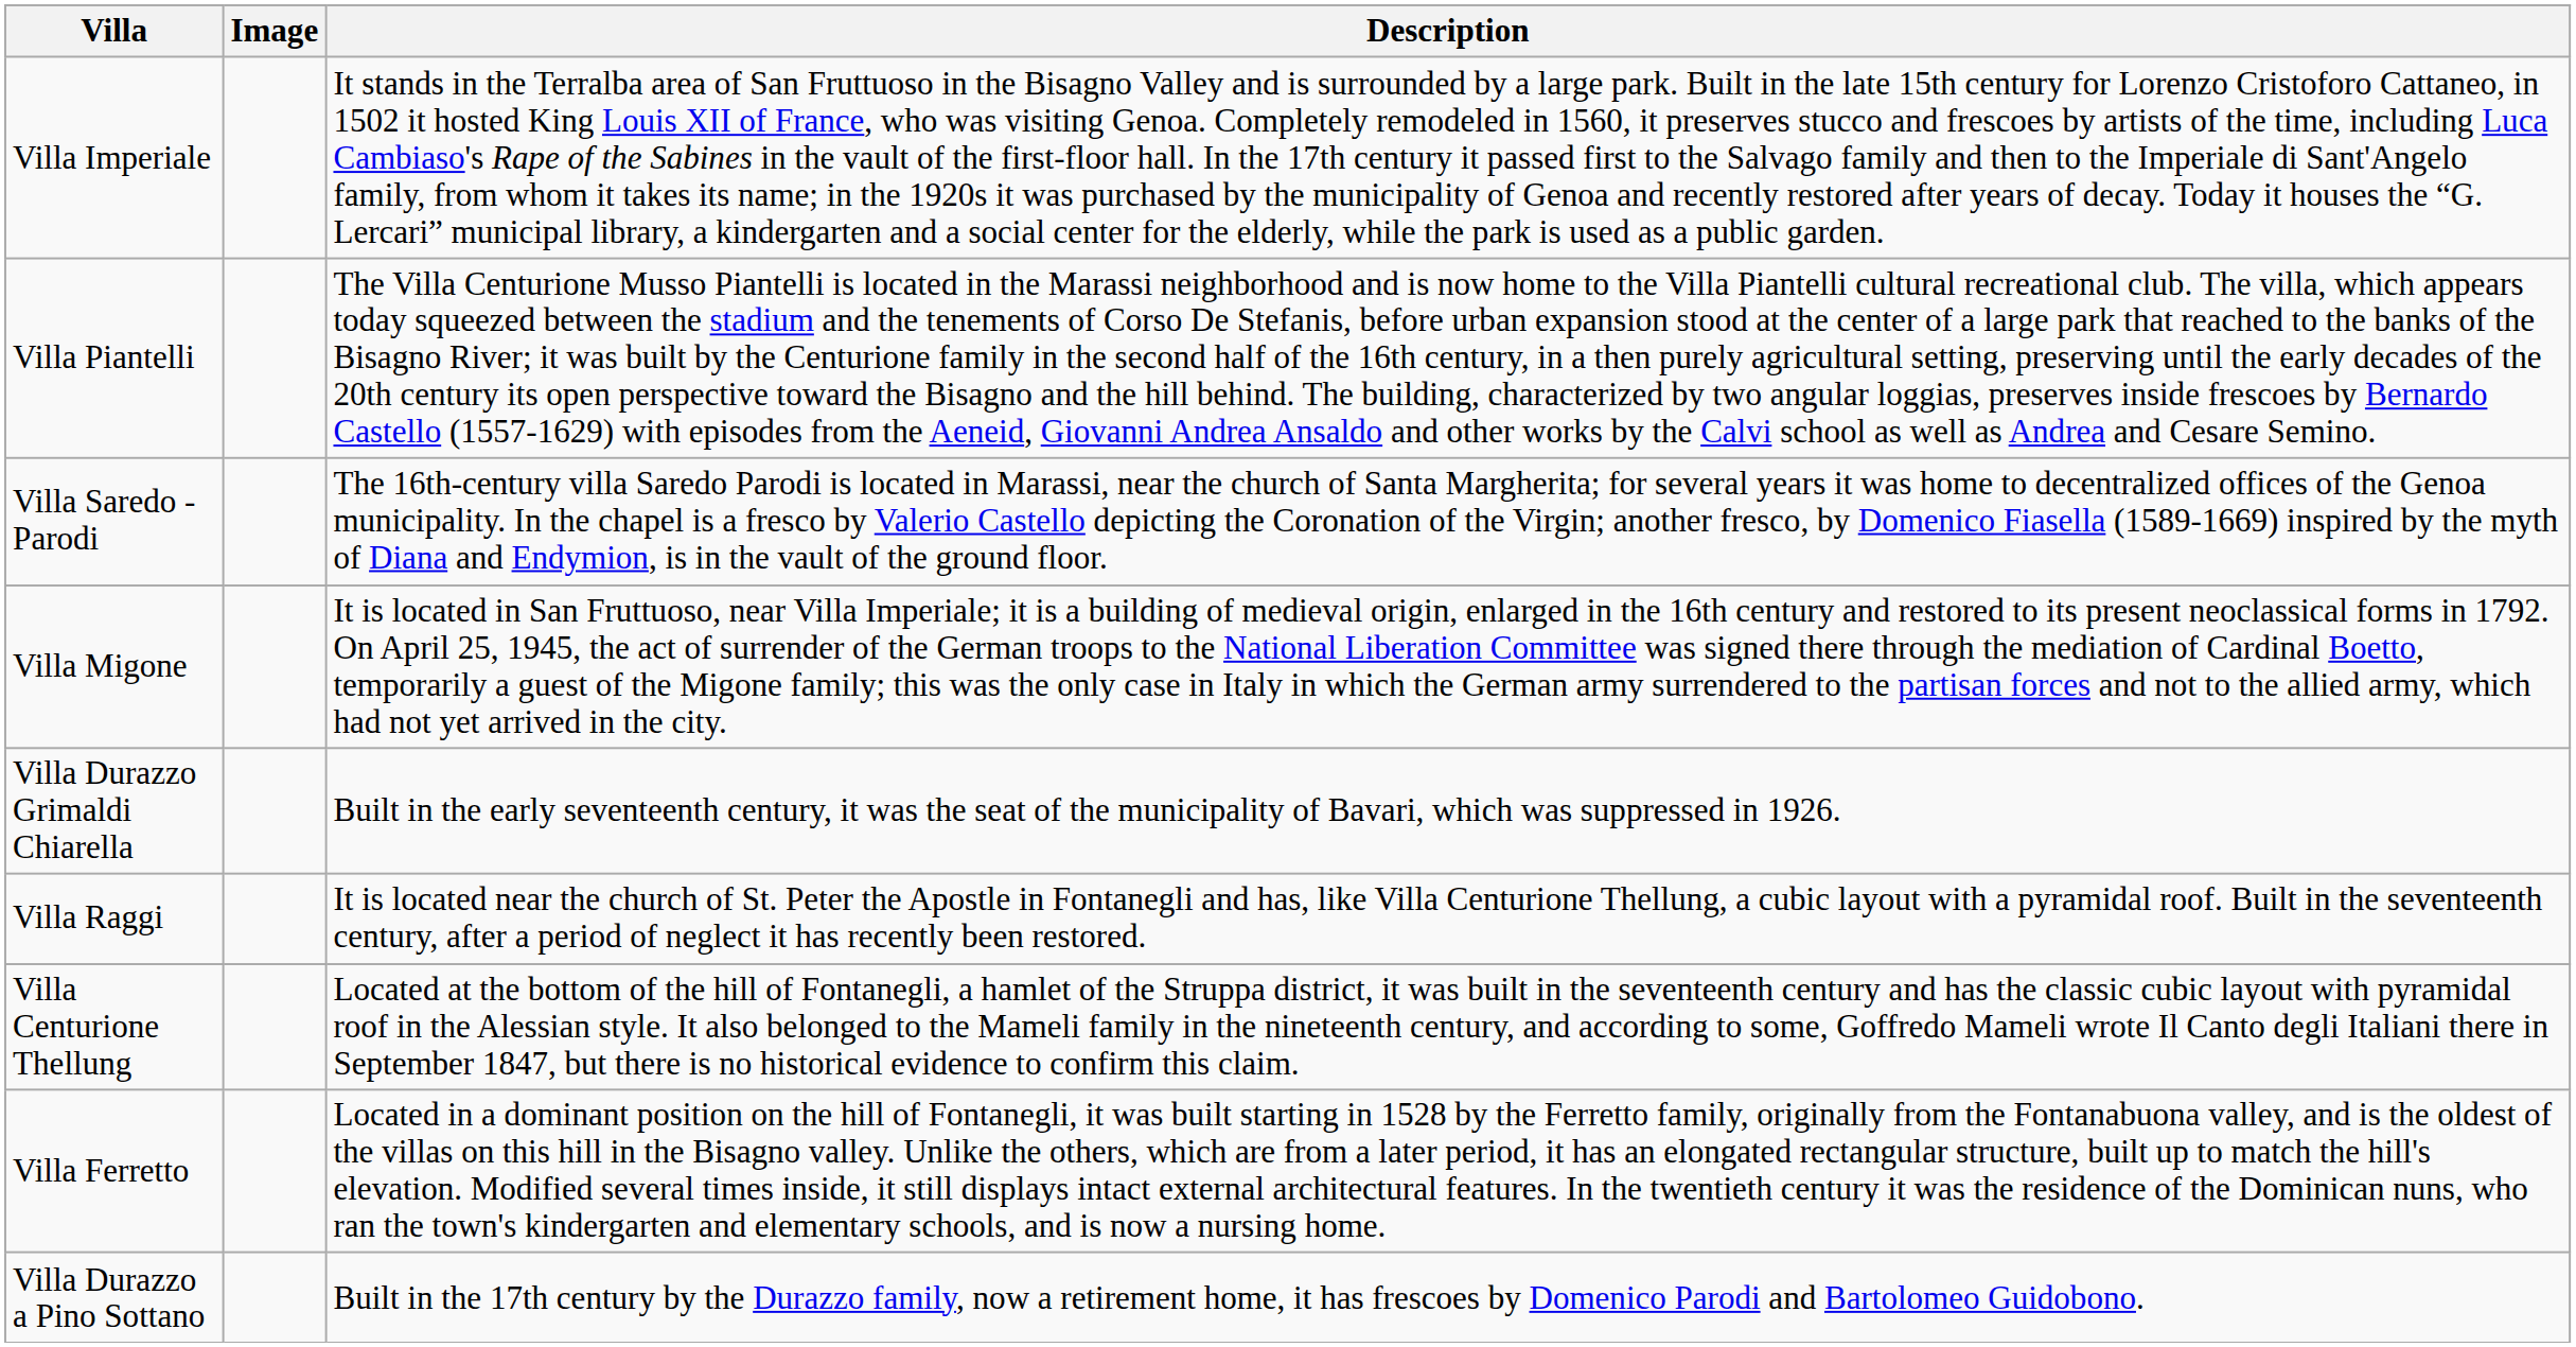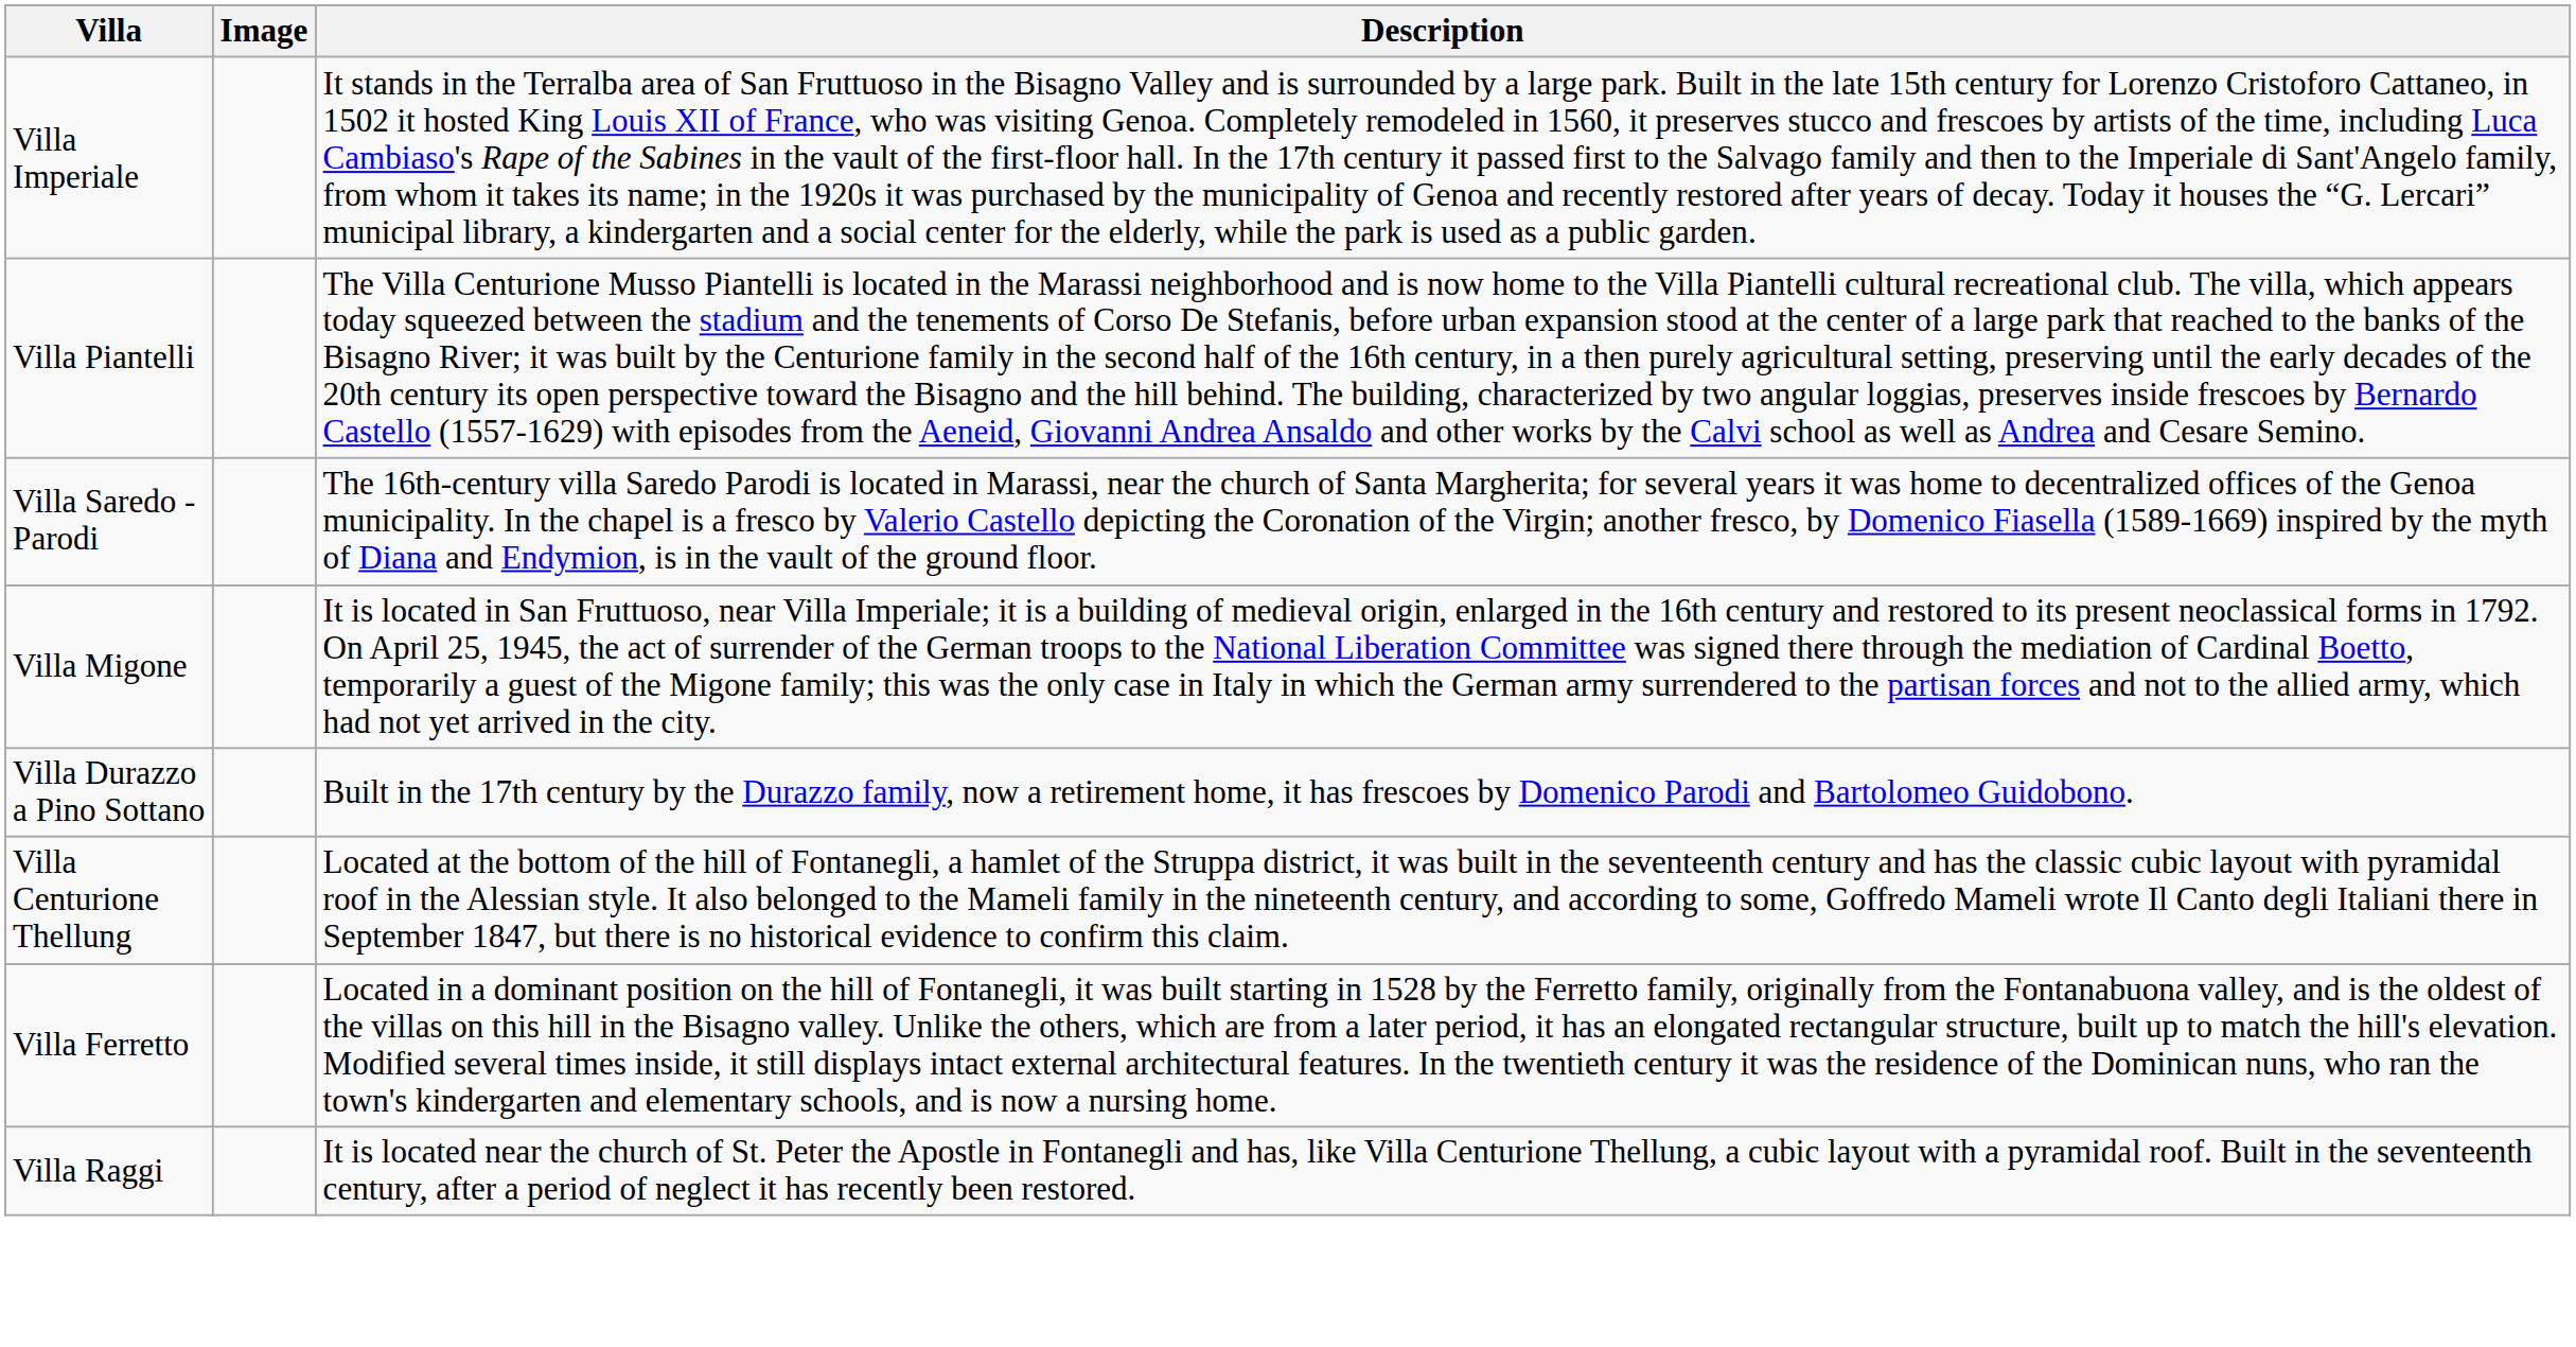- row: Villa Durazzo Grimaldi Chiarella | Built in the early seventeenth century, it was the seat of the municipality of Bavari, which was suppressed in 1926.
rows swapped: Villa Durazzo a Pino Sottano <-> Villa Raggi
